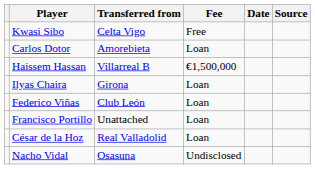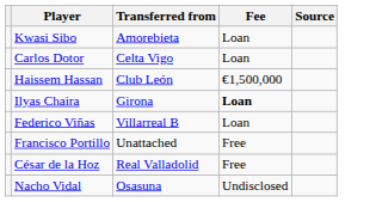- column: Date
Kwasi Sibo | Transferred from: Celta Vigo -> Amorebieta
Kwasi Sibo | Fee: Free -> Loan
Carlos Dotor | Transferred from: Amorebieta -> Celta Vigo
Haissem Hassan | Transferred from: Villarreal B -> Club León
Ilyas Chaira | Fee: normal -> bold
Federico Viñas | Transferred from: Club León -> Villarreal B
Francisco Portillo | Fee: Loan -> Free
César de la Hoz | Fee: Loan -> Free
